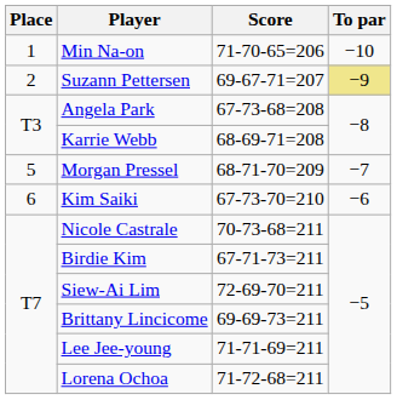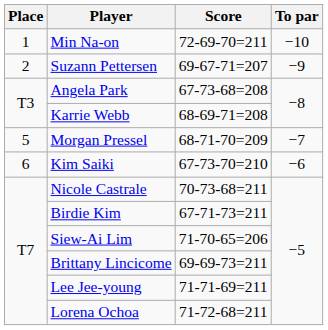Min Na-on | Score: 71-70-65=206 -> 72-69-70=211
Suzann Pettersen | To par: khaki background -> no background
Siew-Ai Lim | Score: 72-69-70=211 -> 71-70-65=206
